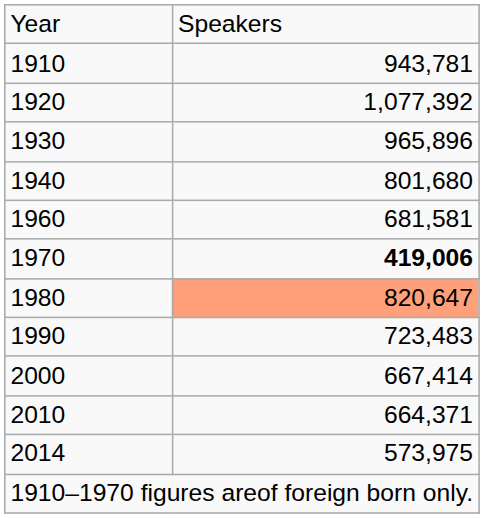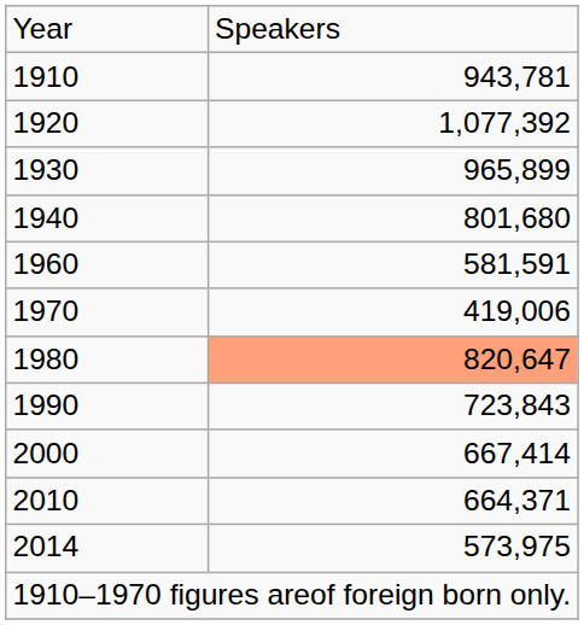1930 | column 2: 965,896 -> 965,899
1960 | column 2: 681,581 -> 581,591
1970 | column 2: bold -> normal
1990 | column 2: 723,483 -> 723,843
